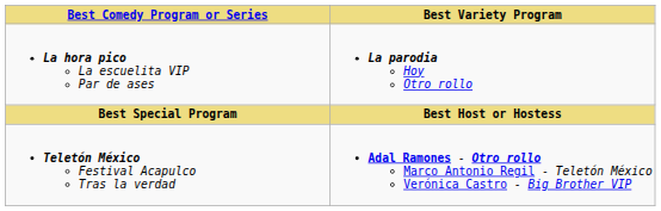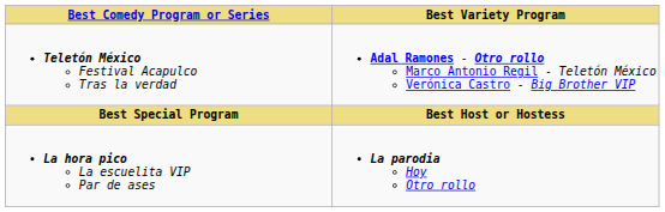rows swapped: La hora pico La escuelita VIP Par de ases <-> Teletón México Festival Acapulco Tras la verdad
